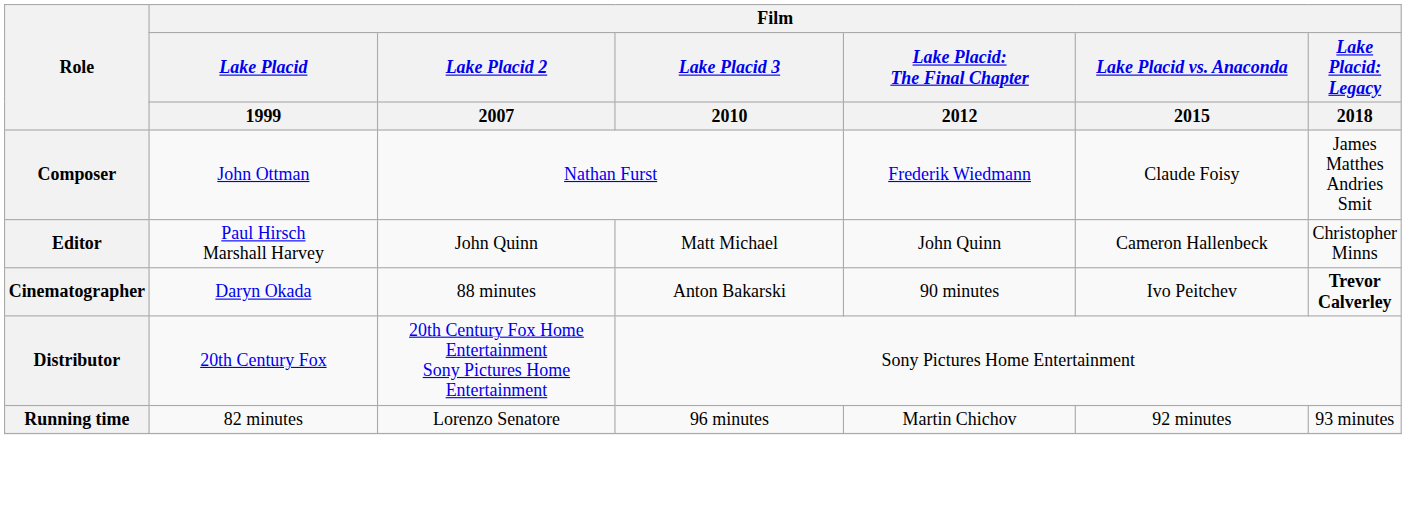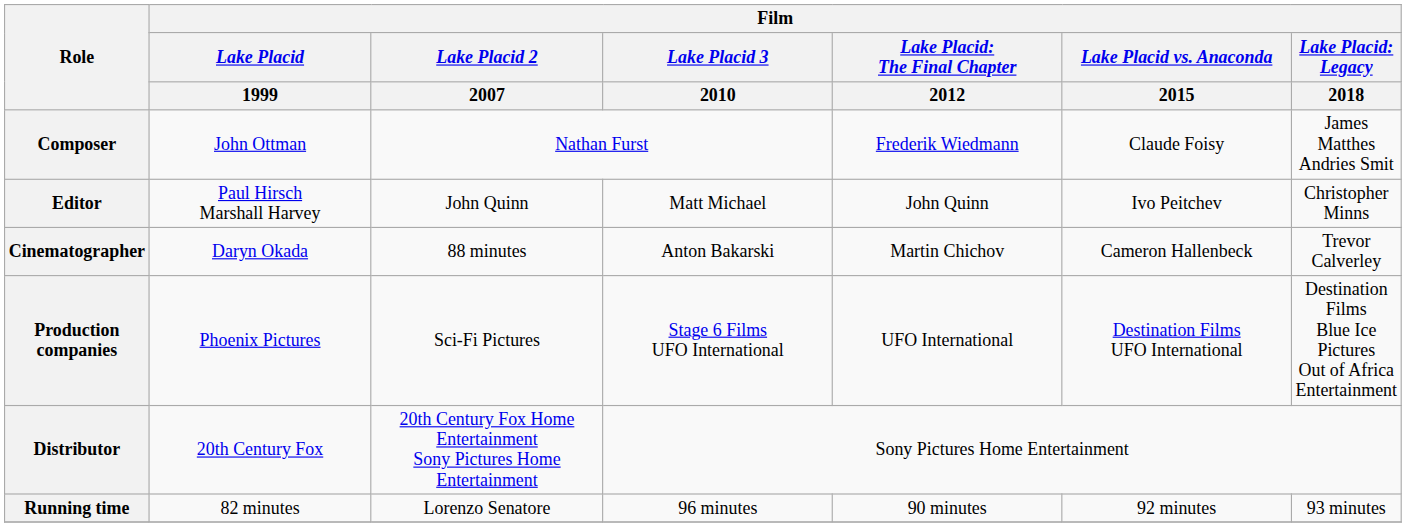Editor | Film / Lake Placid vs. Anaconda / 2015: Cameron Hallenbeck -> Ivo Peitchev
Cinematographer | column 5: 90 minutes -> Martin Chichov
Cinematographer | Film / Lake Placid vs. Anaconda / 2015: Ivo Peitchev -> Cameron Hallenbeck
Cinematographer | column 7: bold -> normal
+ row: Production companies | Phoenix Pictures | Sci-Fi Pictures | Stage 6 Films UFO International | UFO International | Destination Films UFO International | Destination Films Blue Ice Pictures Out of Africa Entertainment
Running time | column 5: Martin Chichov -> 90 minutes
